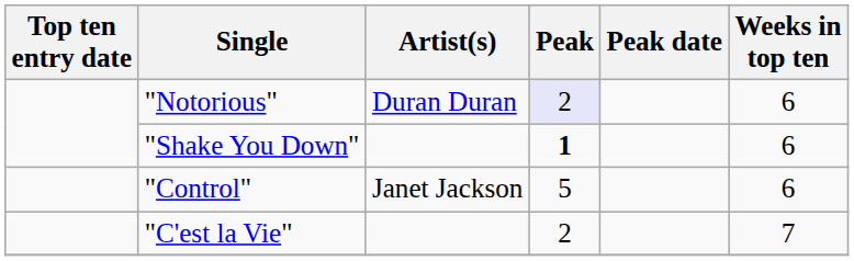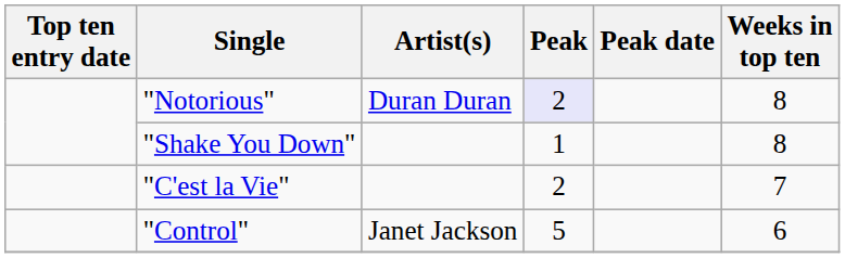"Notorious" | Weeks in top ten: 6 -> 8
"Shake You Down" | Peak: bold -> normal
"Shake You Down" | Weeks in top ten: 6 -> 8
rows swapped: "C'est la Vie" <-> "Control"
